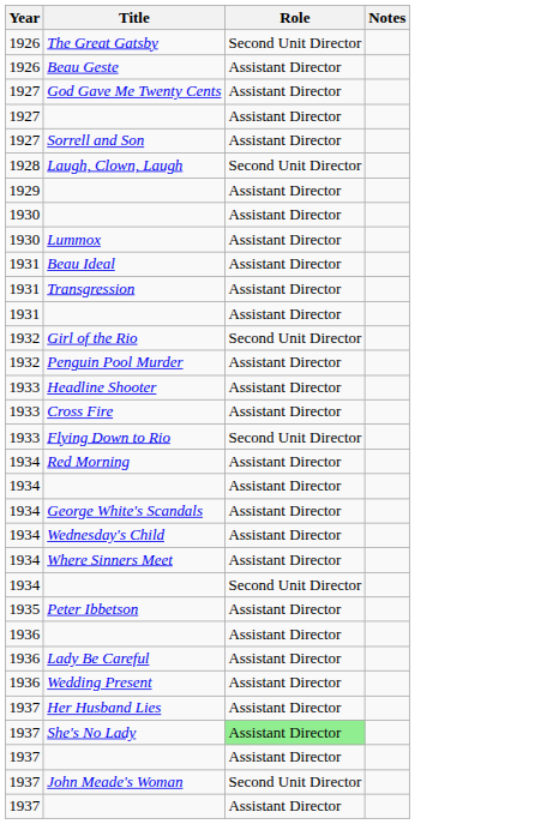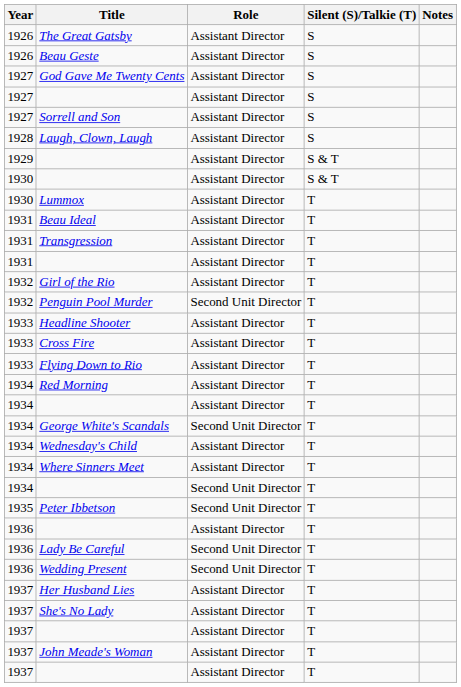+ column: Silent (S)/Talkie (T) | S | S | S | S | S | S | S & T | S & T | T | T | T | T | T | T | T | T | T | T | T | T | T | T | T | T | T | T | T | T | T | T | T | T
The Great Gatsby | Role: Second Unit Director -> Assistant Director
Laugh, Clown, Laugh | Role: Second Unit Director -> Assistant Director
Girl of the Rio | Role: Second Unit Director -> Assistant Director
Penguin Pool Murder | Role: Assistant Director -> Second Unit Director
Flying Down to Rio | Role: Second Unit Director -> Assistant Director
George White's Scandals | Role: Assistant Director -> Second Unit Director
Peter Ibbetson | Role: Assistant Director -> Second Unit Director
Lady Be Careful | Role: Assistant Director -> Second Unit Director
Wedding Present | Role: Assistant Director -> Second Unit Director
She's No Lady | Role: lightgreen background -> no background
John Meade's Woman | Role: Second Unit Director -> Assistant Director
